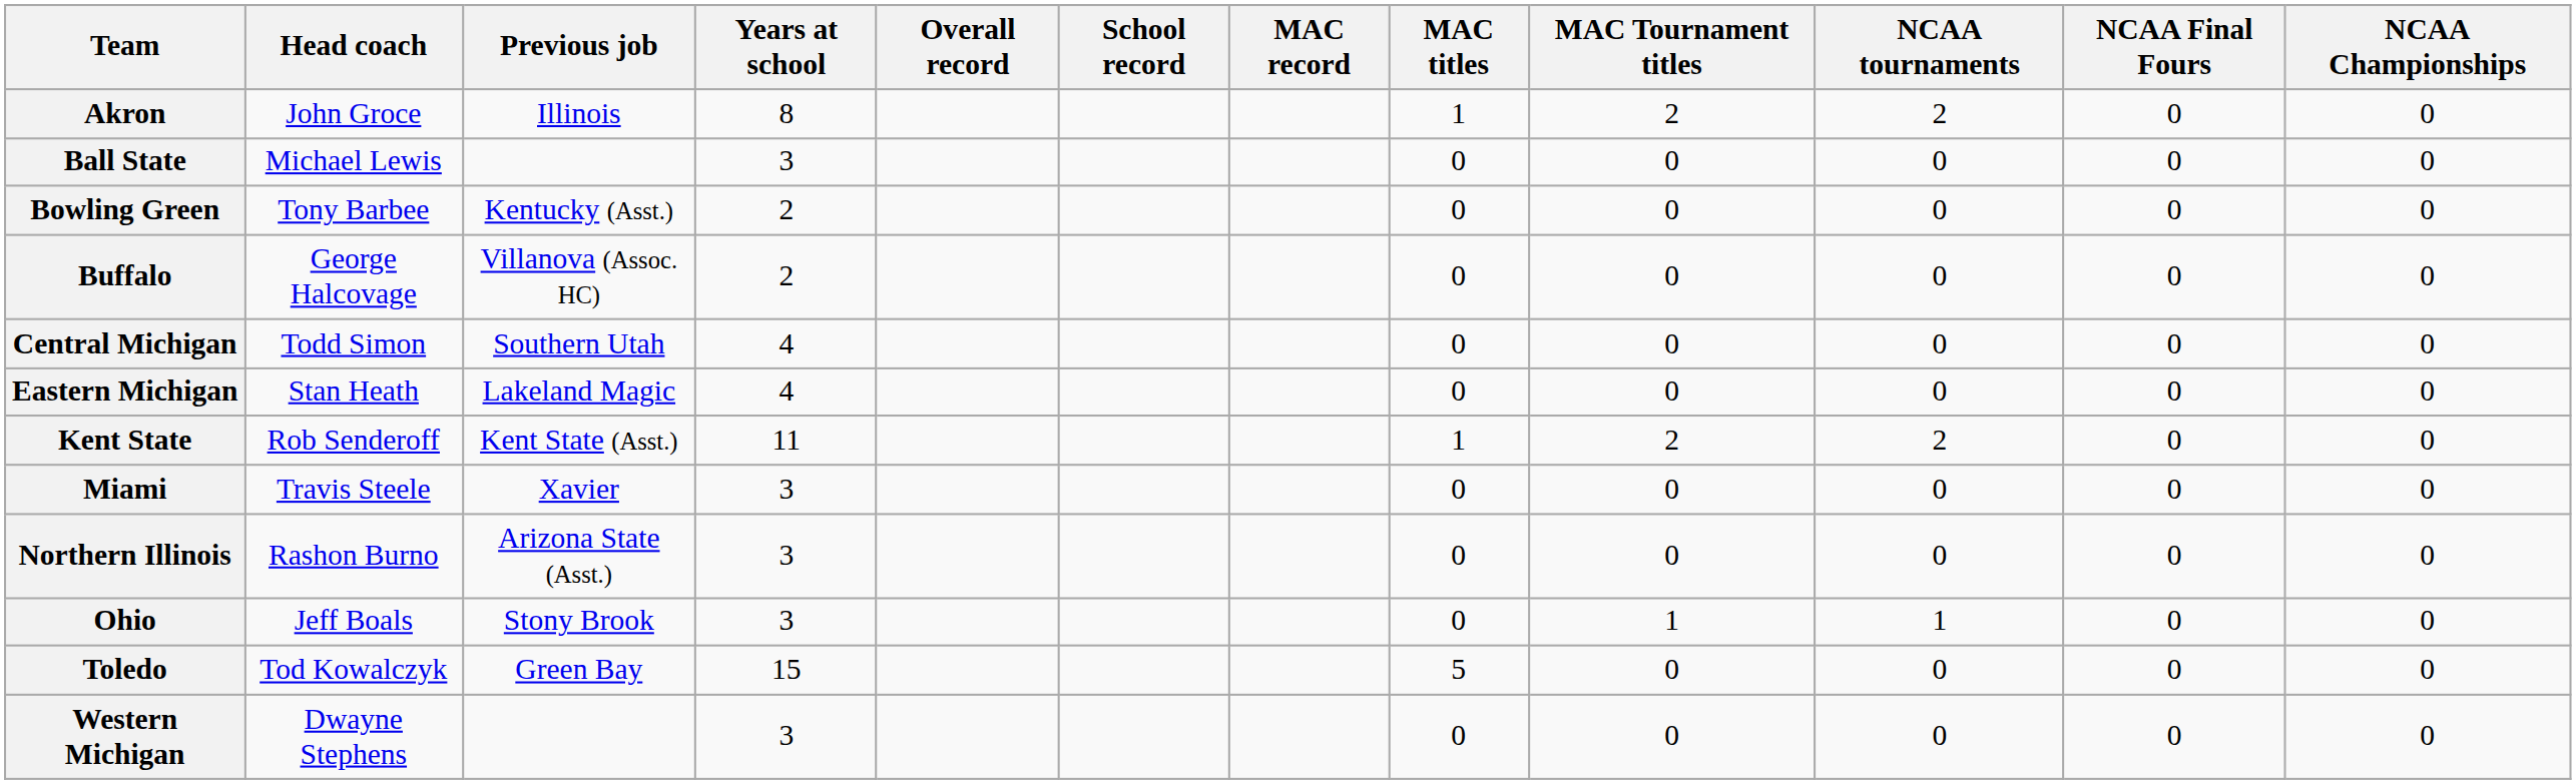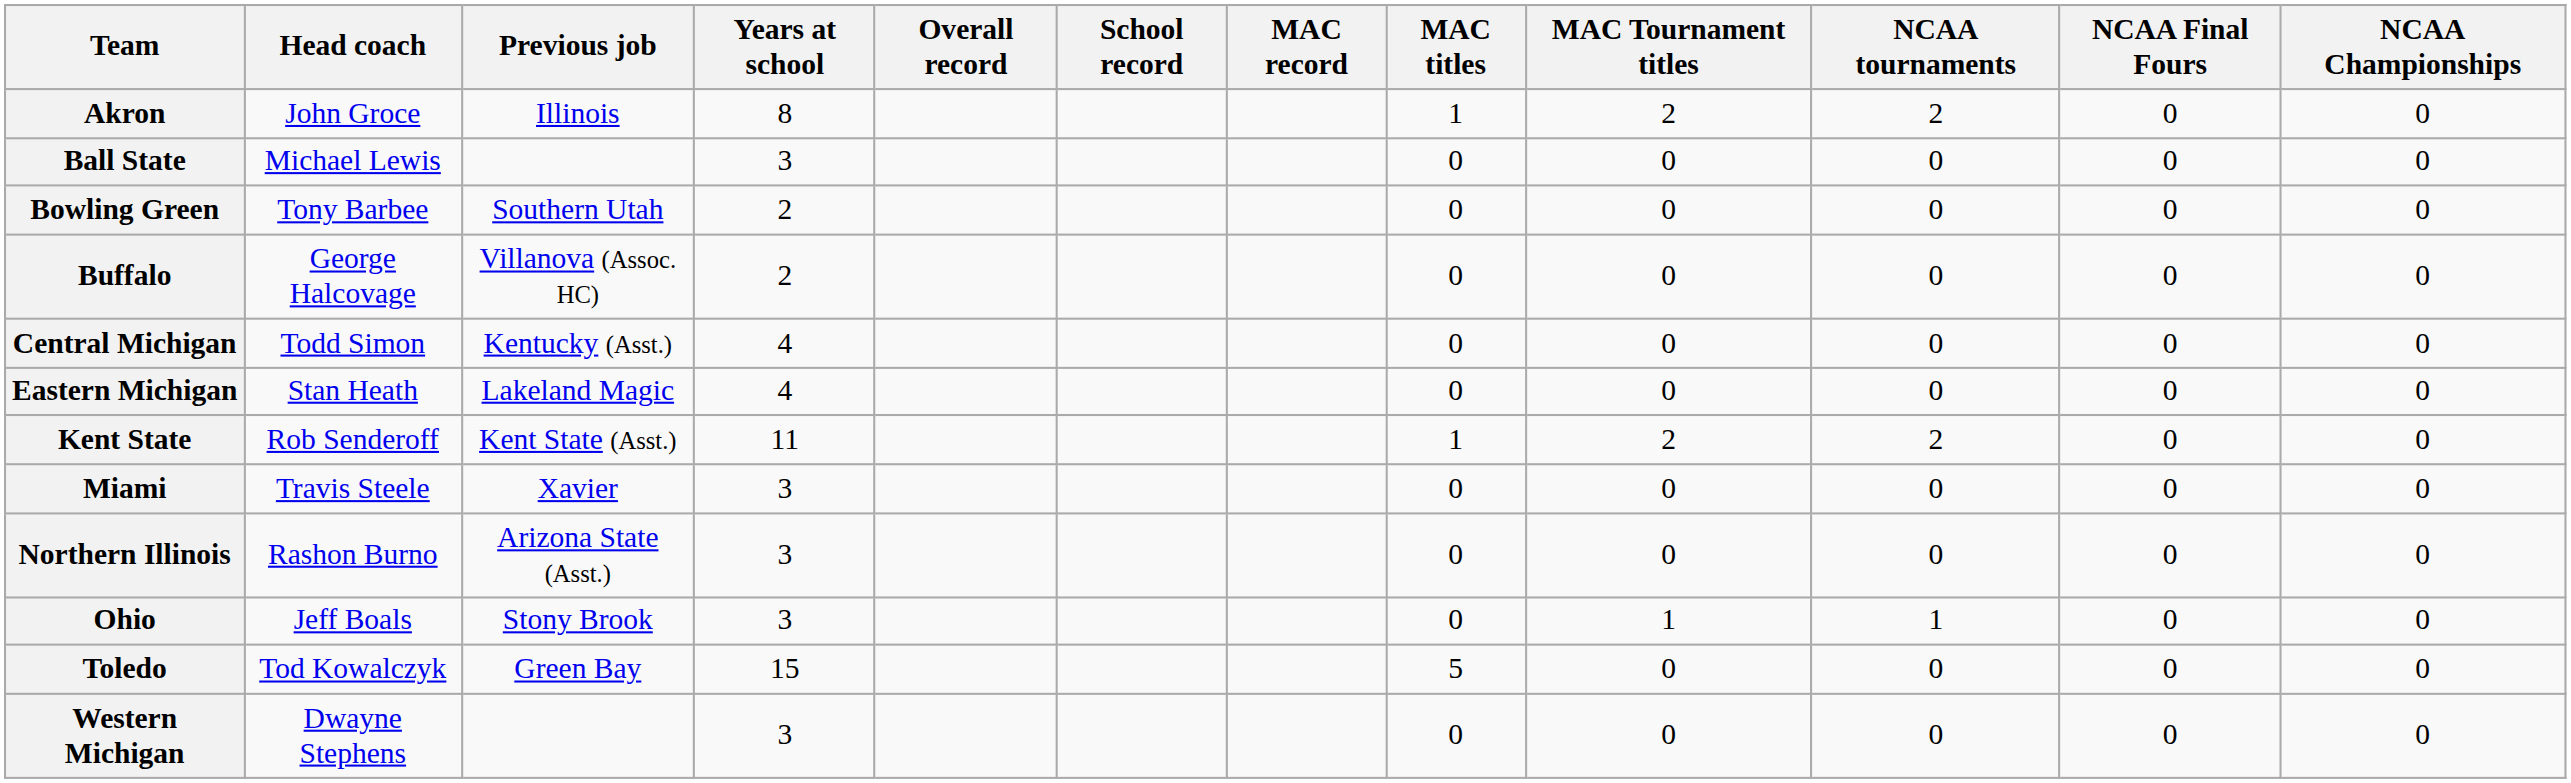Bowling Green | Previous job: Kentucky (Asst.) -> Southern Utah
Central Michigan | Previous job: Southern Utah -> Kentucky (Asst.)
